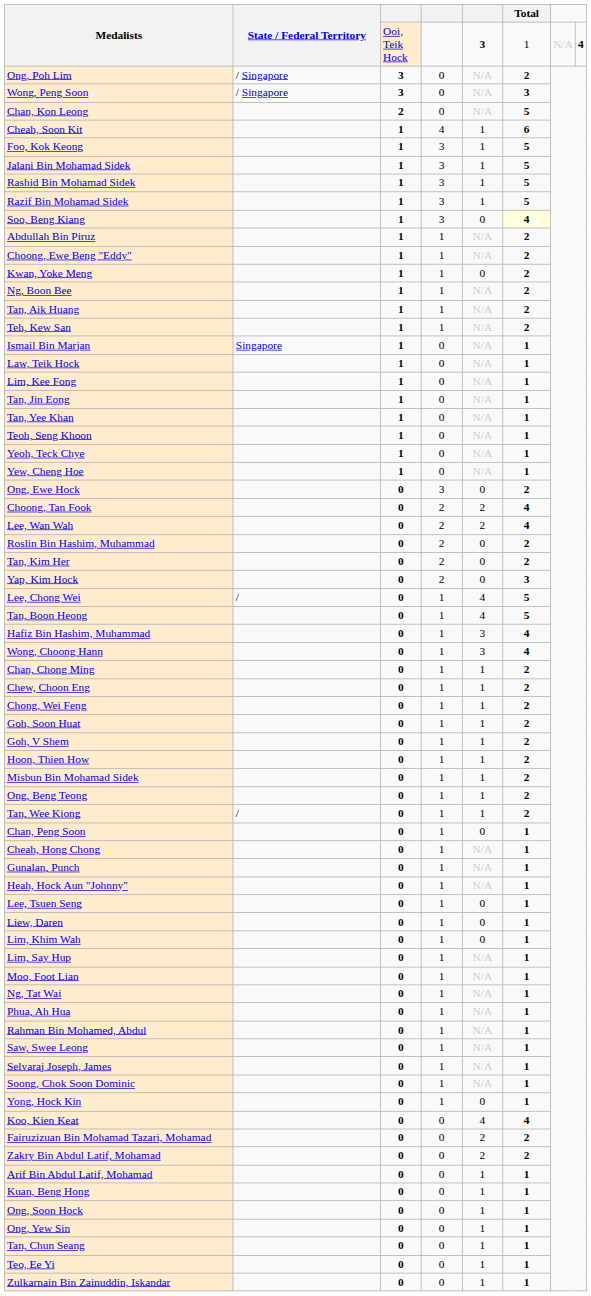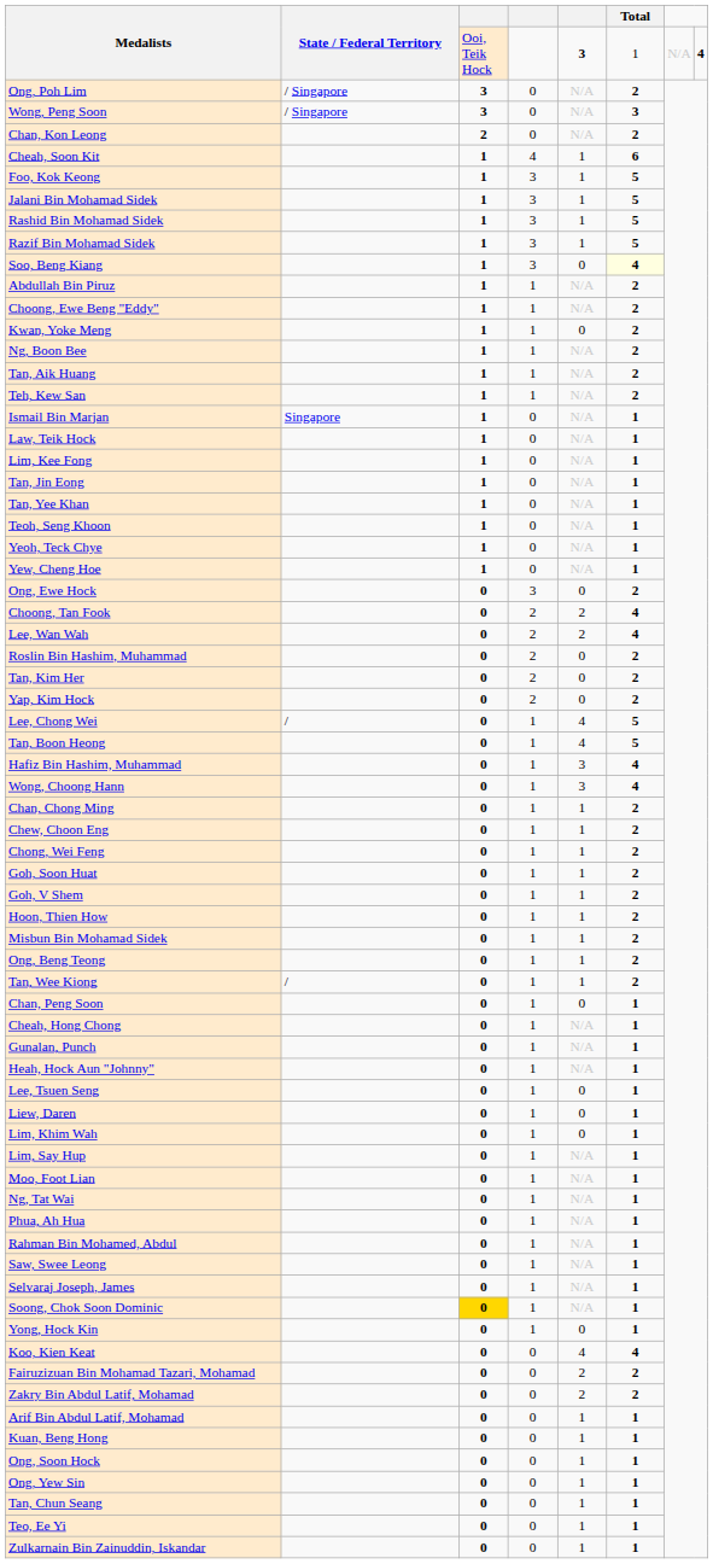Chan, Kon Leong | Total: 5 -> 2
Yap, Kim Hock | Total: 3 -> 2
Soong, Chok Soon Dominic | column 3: no background -> gold background
